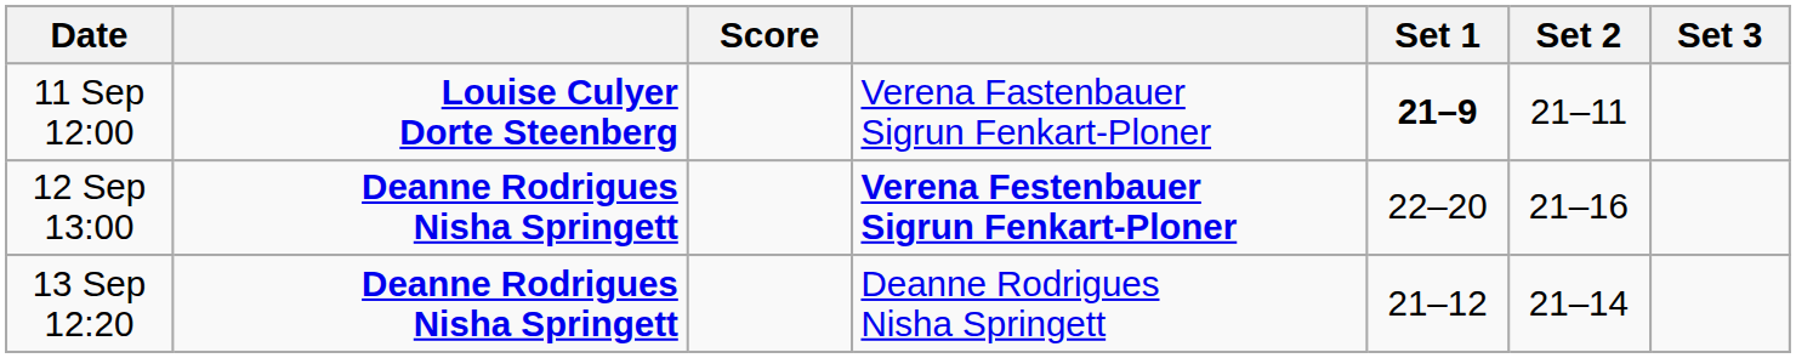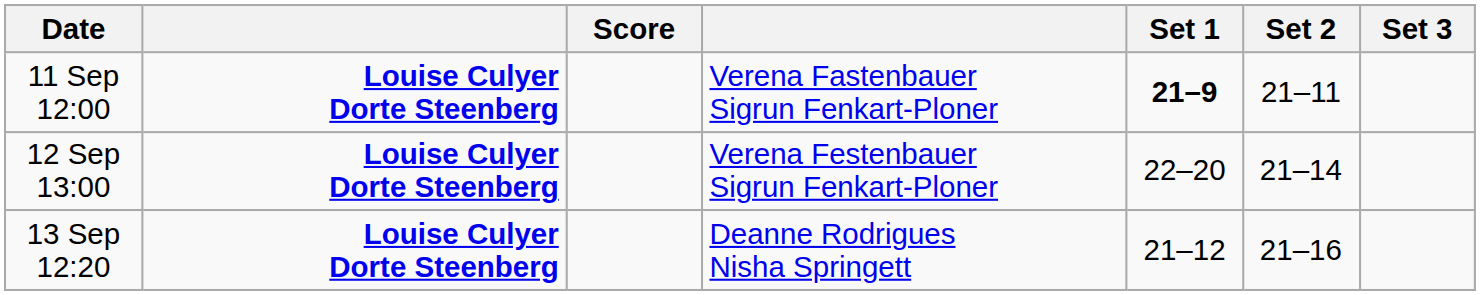12 Sep 13:00 | column 2: Deanne Rodrigues Nisha Springett -> Louise Culyer Dorte Steenberg
12 Sep 13:00 | column 4: bold -> normal
12 Sep 13:00 | Set 2: 21–16 -> 21–14
13 Sep 12:20 | column 2: Deanne Rodrigues Nisha Springett -> Louise Culyer Dorte Steenberg
13 Sep 12:20 | Set 2: 21–14 -> 21–16
